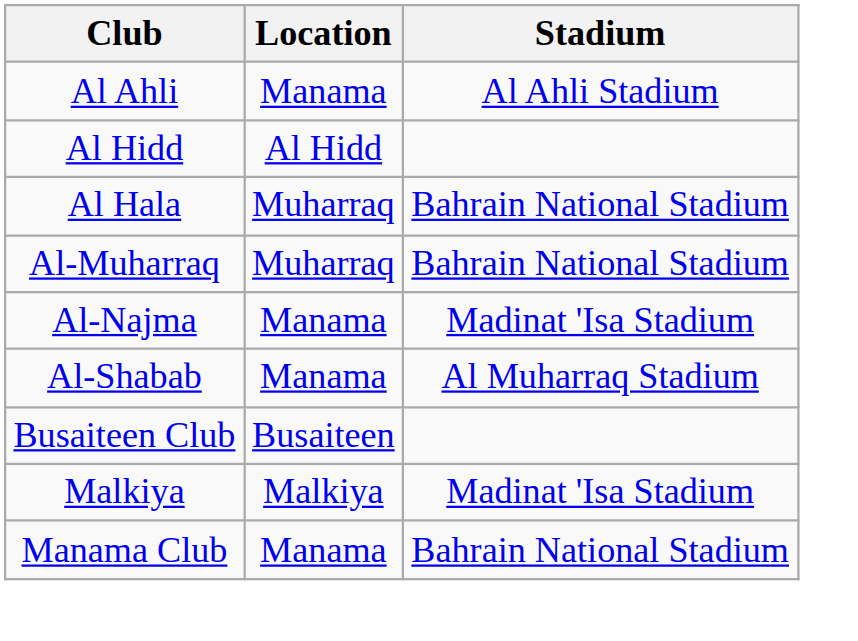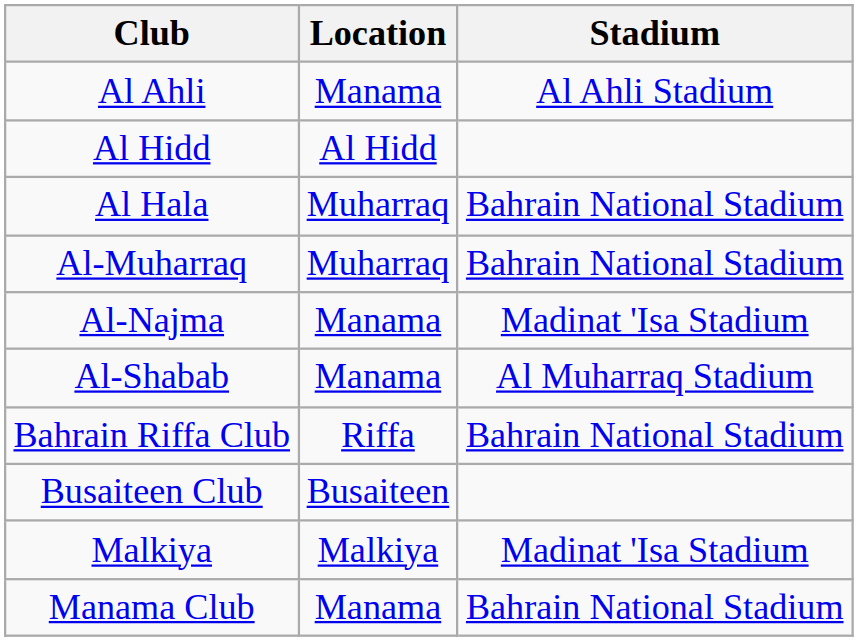+ row: Bahrain Riffa Club | Riffa | Bahrain National Stadium
